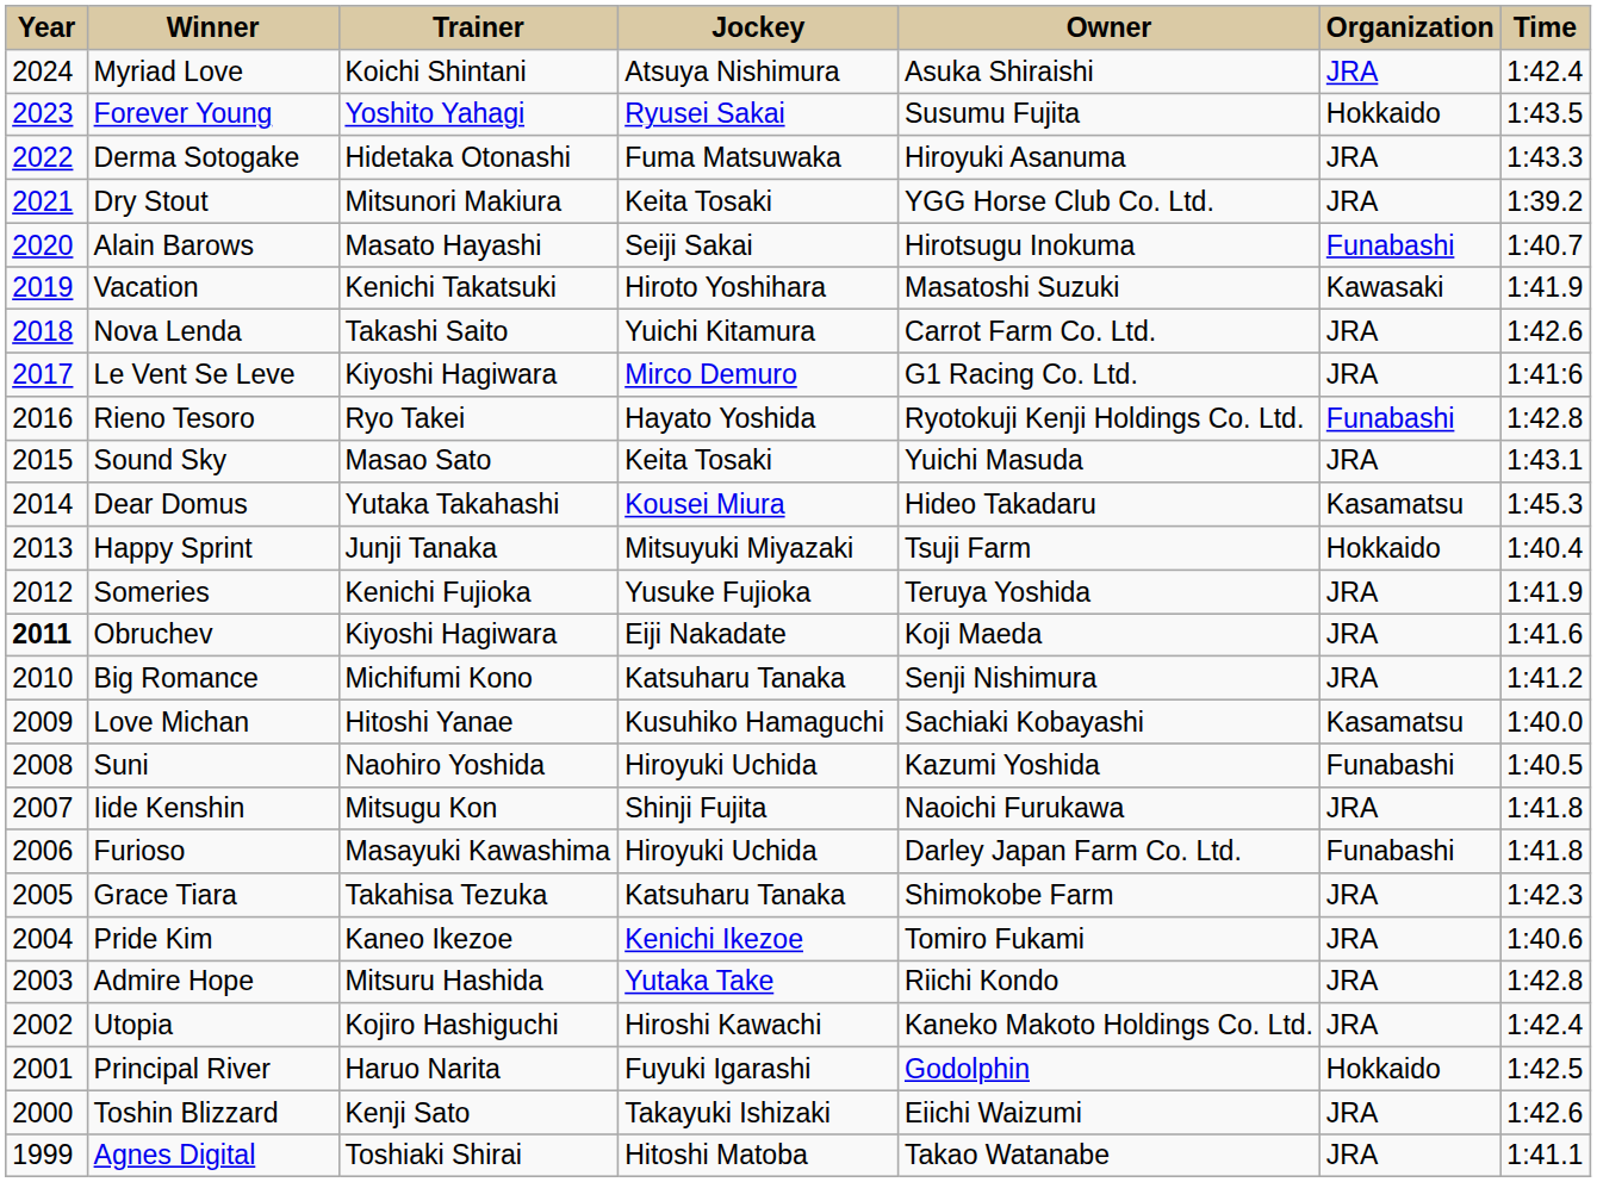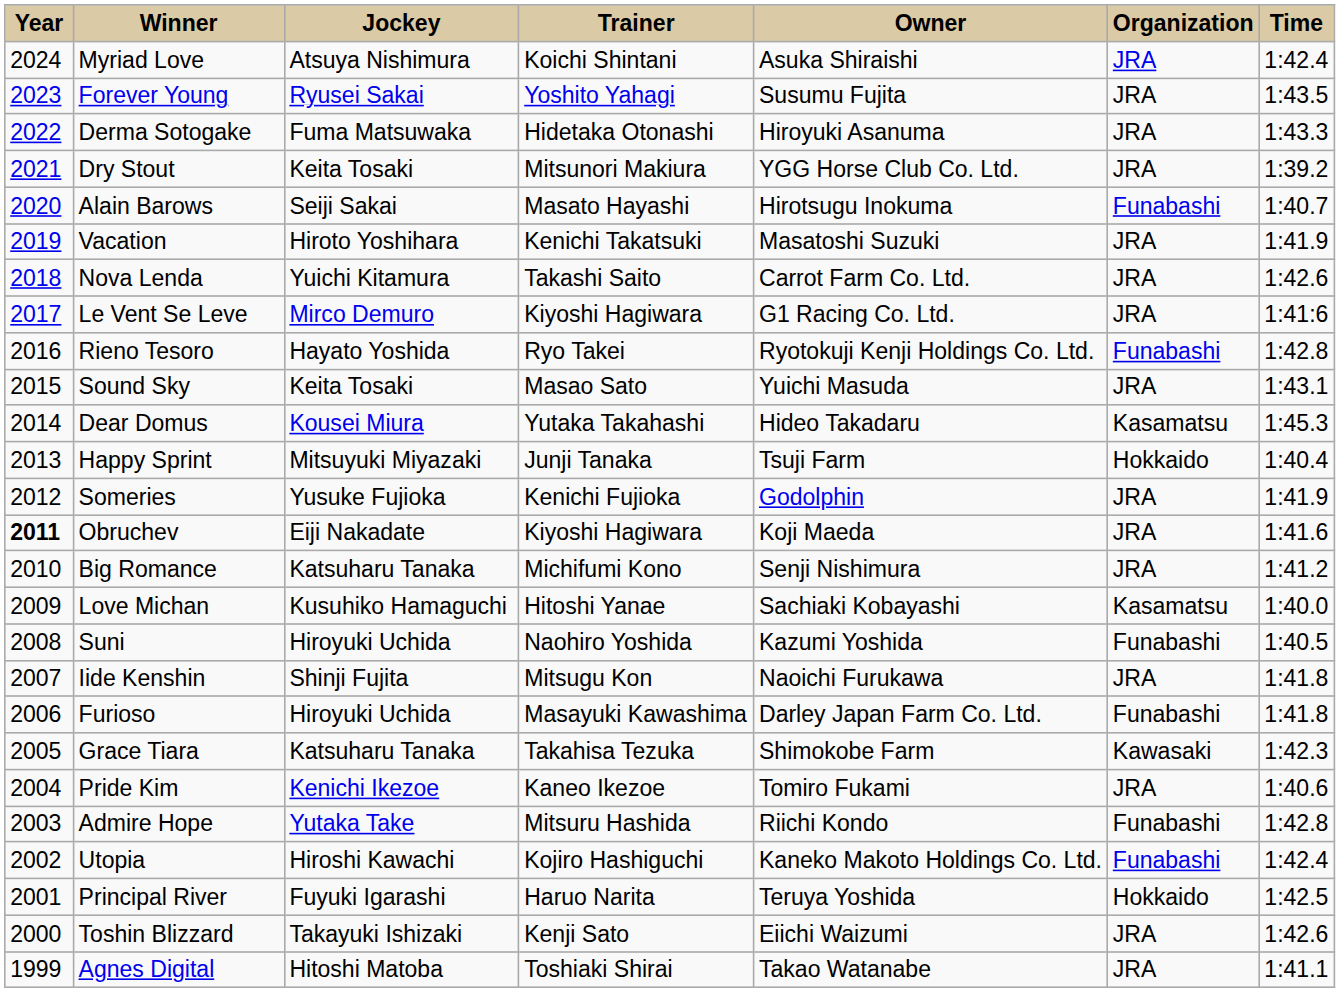columns swapped: Jockey <-> Trainer
Forever Young | Organization: Hokkaido -> JRA
Vacation | Organization: Kawasaki -> JRA
Someries | Owner: Teruya Yoshida -> Godolphin
Grace Tiara | Organization: JRA -> Kawasaki
Admire Hope | Organization: JRA -> Funabashi
Utopia | Organization: JRA -> Funabashi
Principal River | Owner: Godolphin -> Teruya Yoshida
